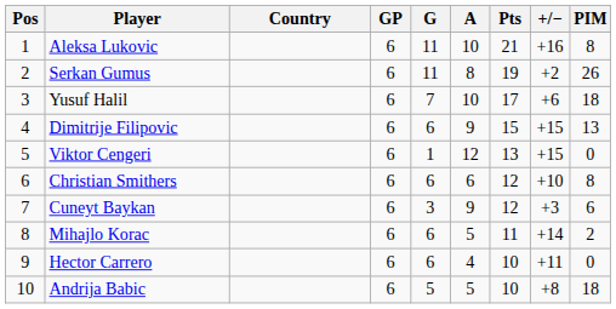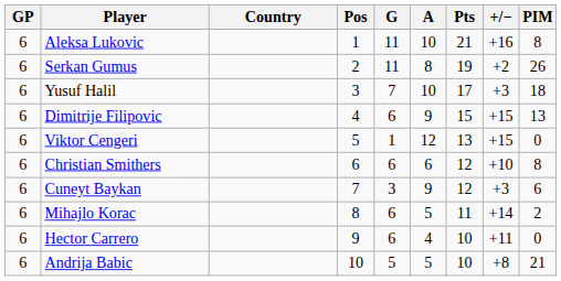columns swapped: Pos <-> GP
Yusuf Halil | +/−: +6 -> +3
Andrija Babic | PIM: 18 -> 21
